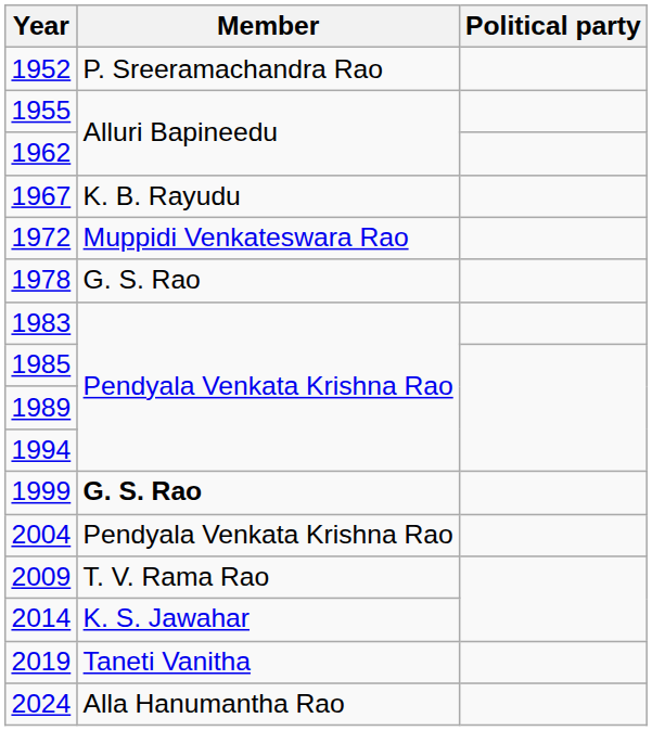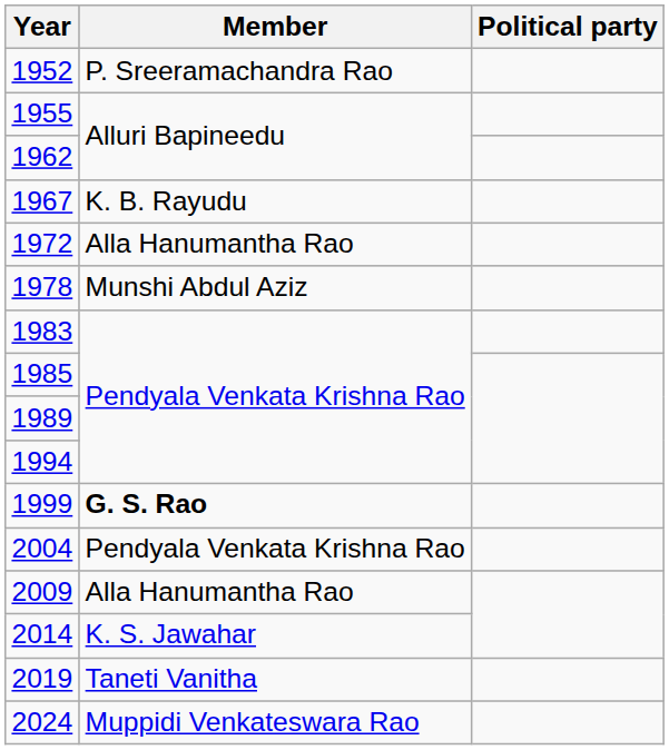1972 | Member: Muppidi Venkateswara Rao -> Alla Hanumantha Rao
1978 | Member: G. S. Rao -> Munshi Abdul Aziz
2009 | Member: T. V. Rama Rao -> Alla Hanumantha Rao
2024 | Member: Alla Hanumantha Rao -> Muppidi Venkateswara Rao
